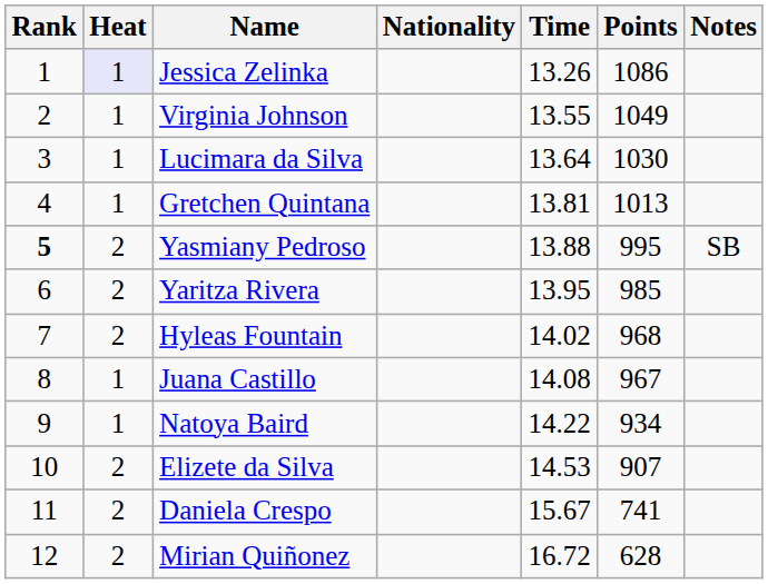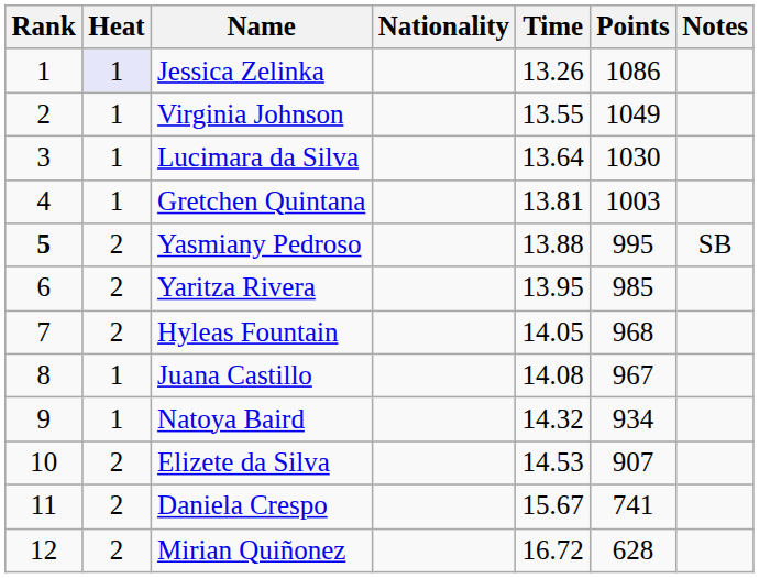Gretchen Quintana | Points: 1013 -> 1003
Hyleas Fountain | Time: 14.02 -> 14.05
Natoya Baird | Time: 14.22 -> 14.32
